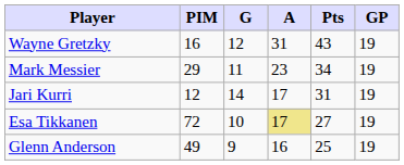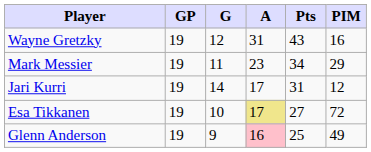columns swapped: GP <-> PIM
Glenn Anderson | A: no background -> pink background
